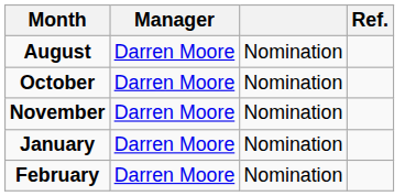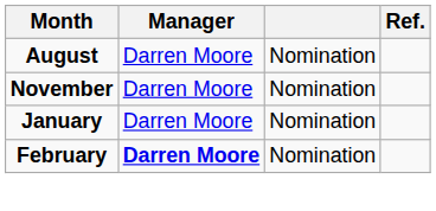- row: October | Darren Moore | Nomination
February | Manager: normal -> bold
